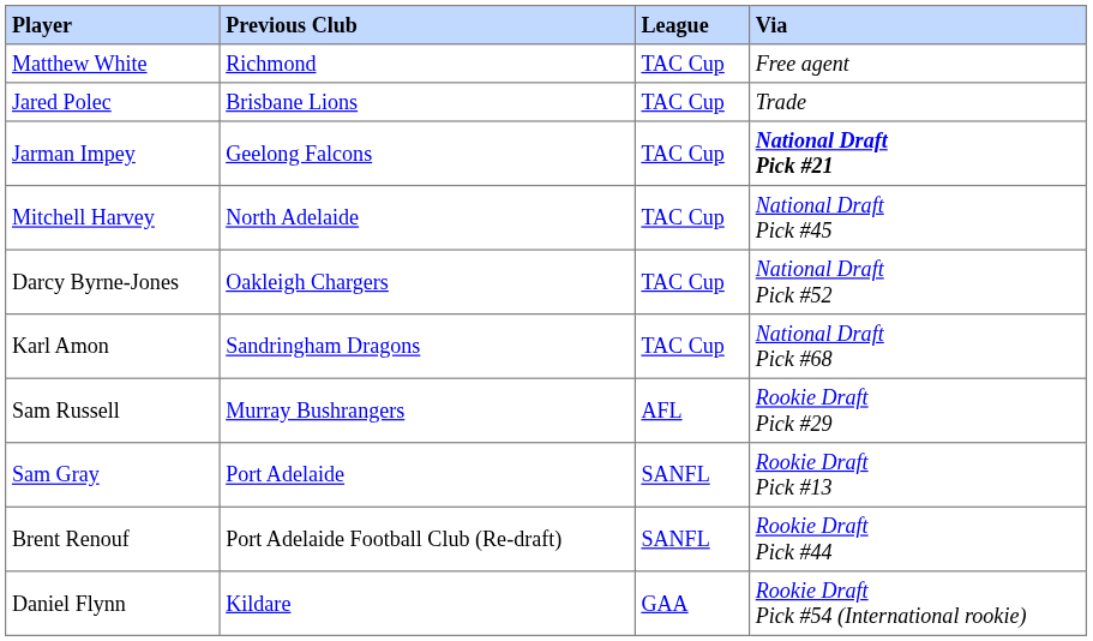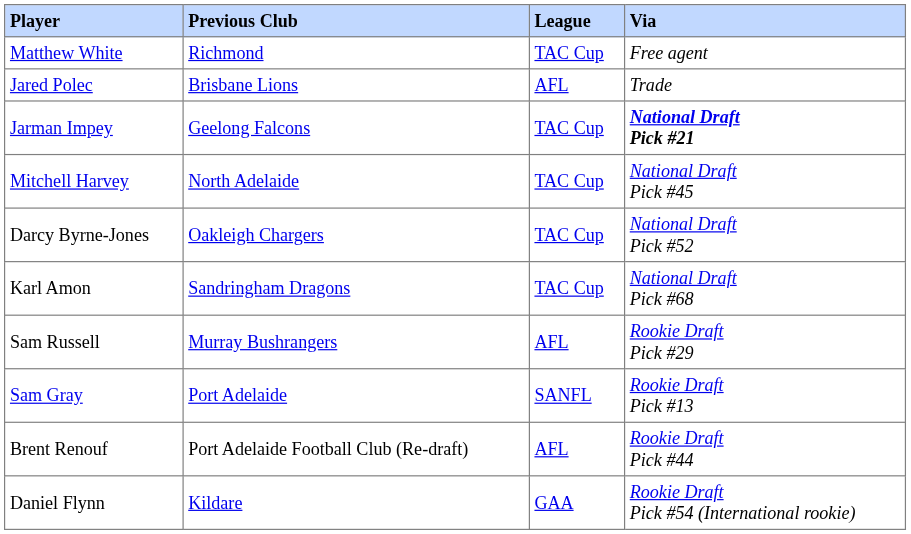Jared Polec | League: TAC Cup -> AFL
Brent Renouf | League: SANFL -> AFL
